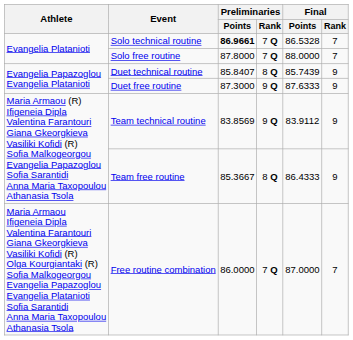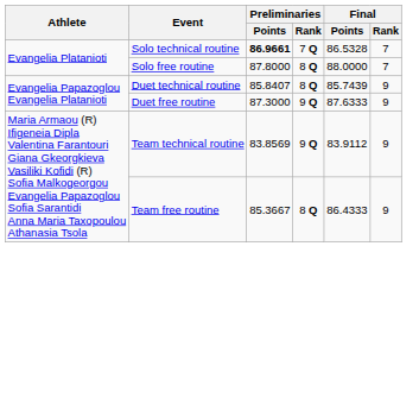Solo free routine | Preliminaries / Rank: 7 Q -> 8 Q
- row: Maria Armaou Ifigeneia Dipla Valentina Farantouri Giana Gkeorgkieva Vasiliki Kofidi (R) Olga Kourgiantaki (R) Sofia Malkogeorgou Evangelia Papazoglou Evangelia Platanioti Sofia Sarantidi Anna Maria Taxopoulou Athanasia Tsola | Free routine combination | 86.0000 | 7 Q | 87.0000 | 7
